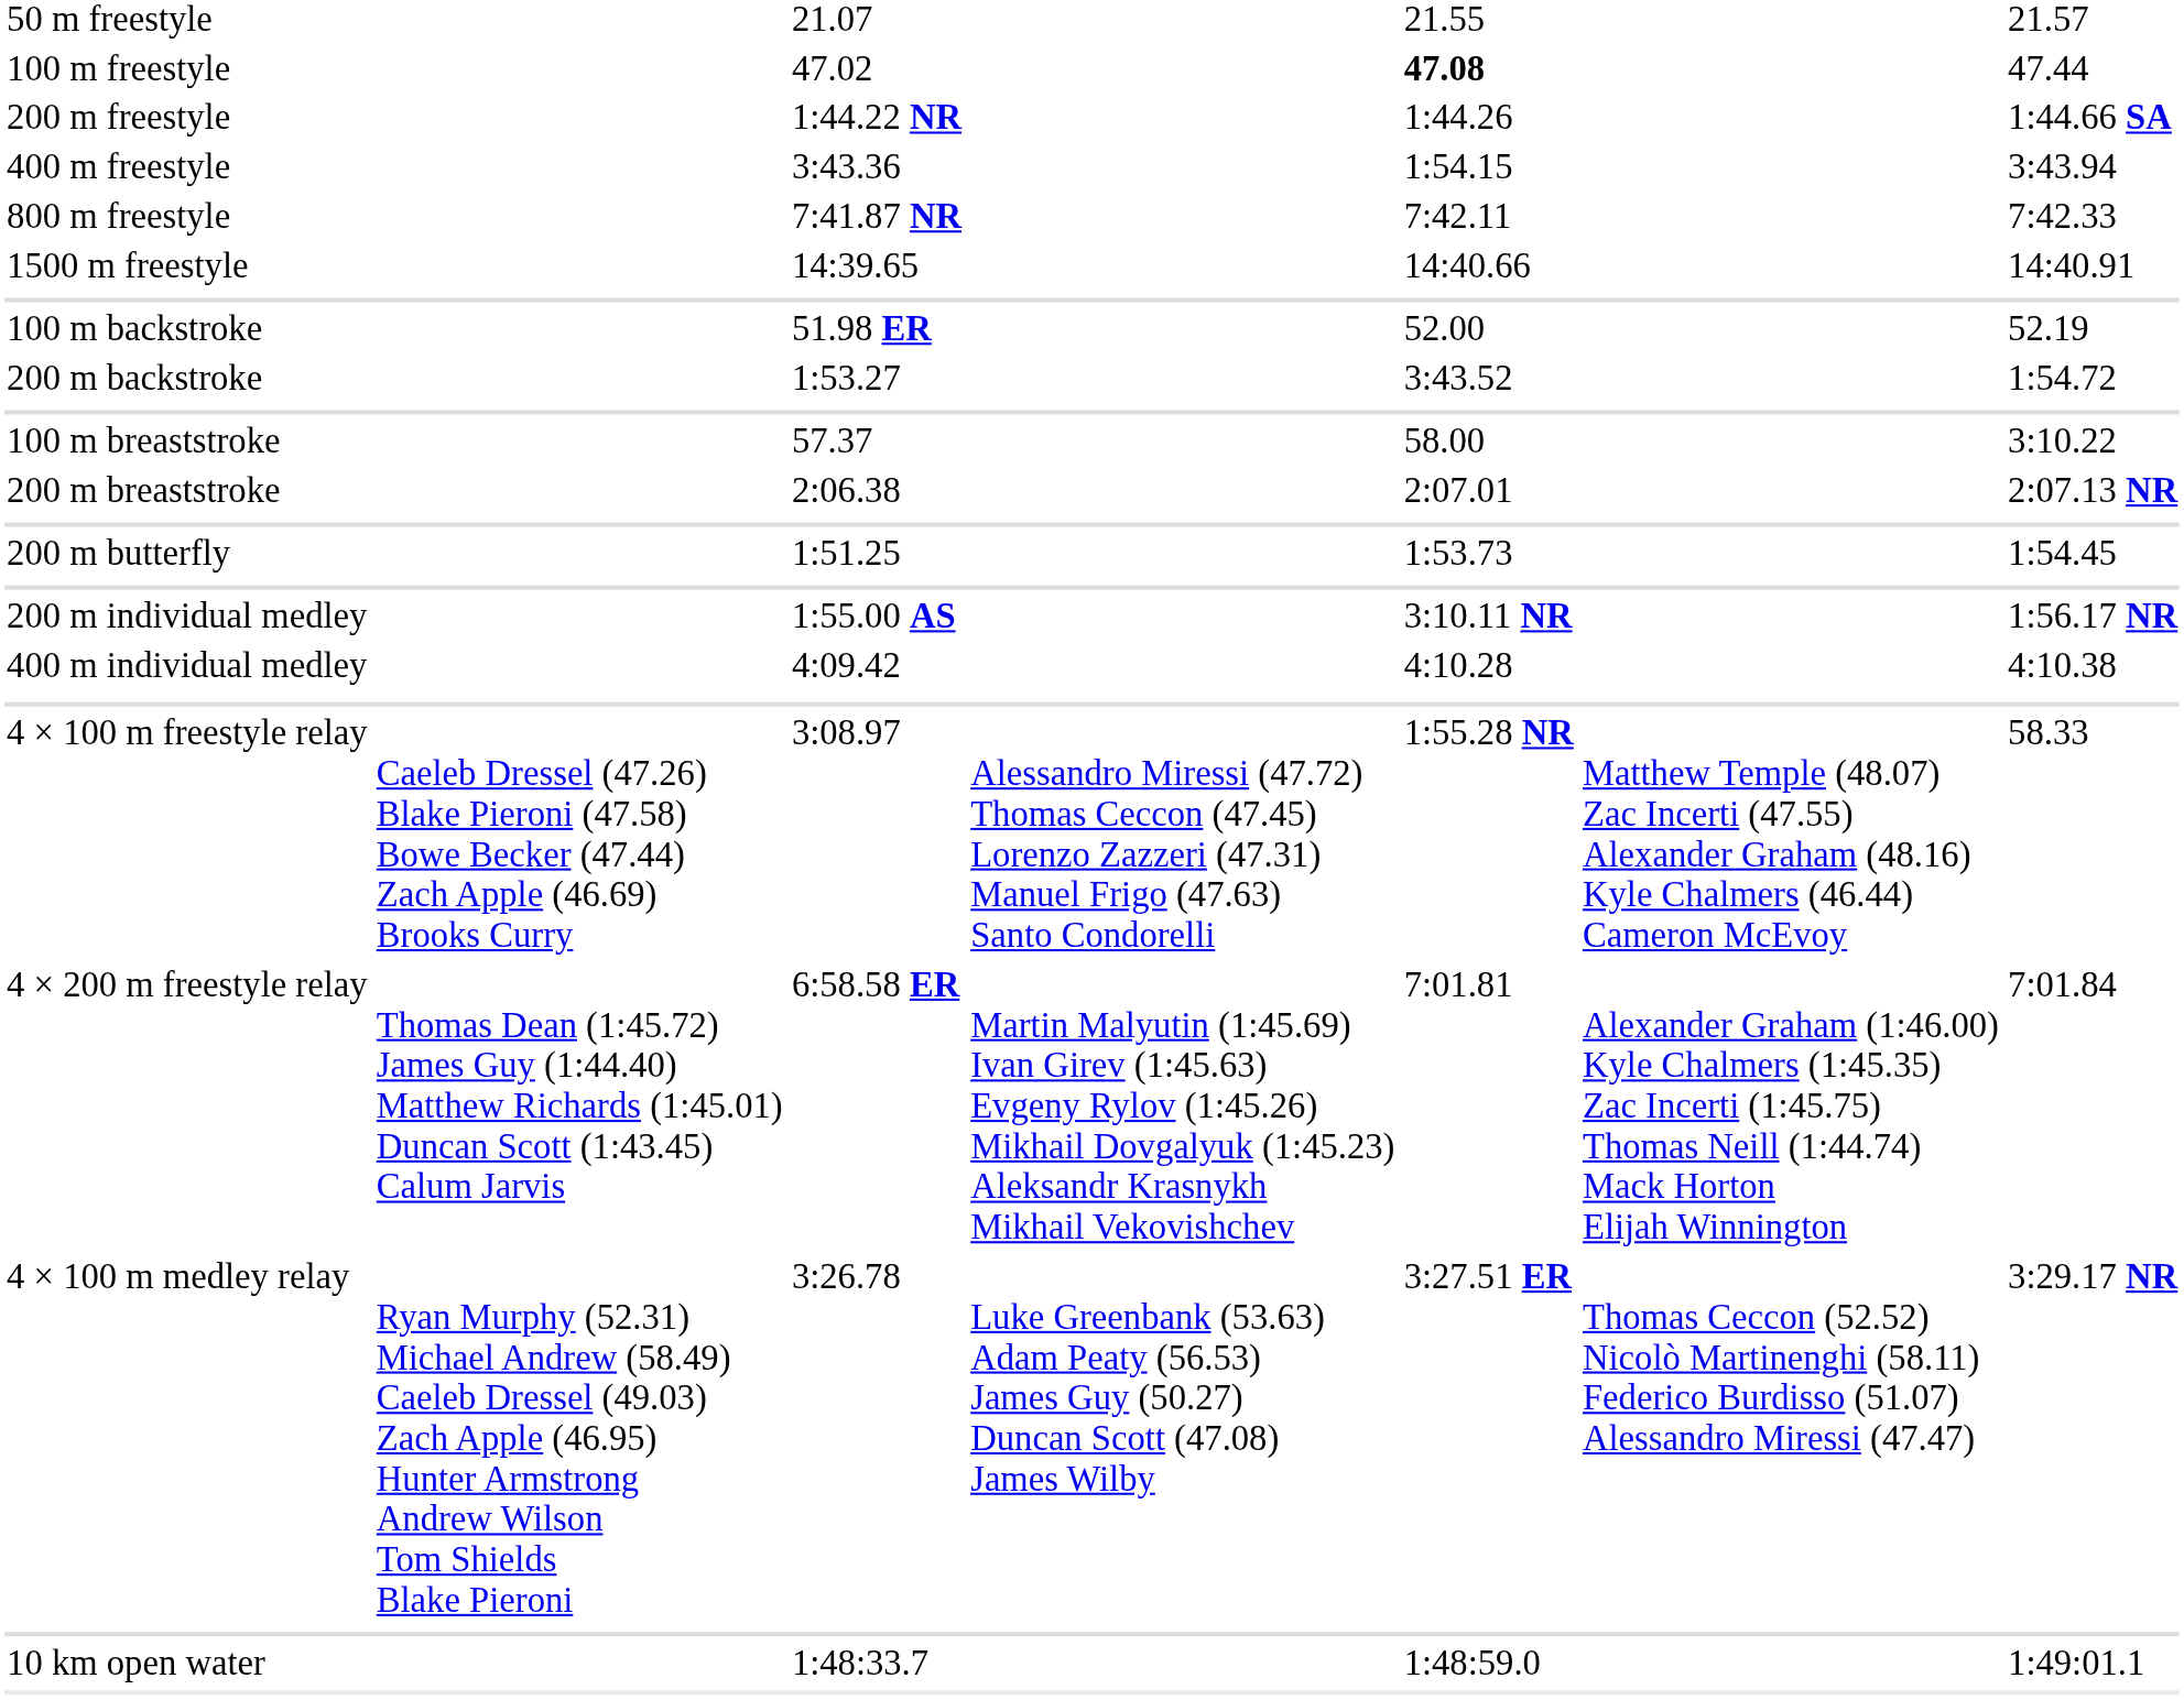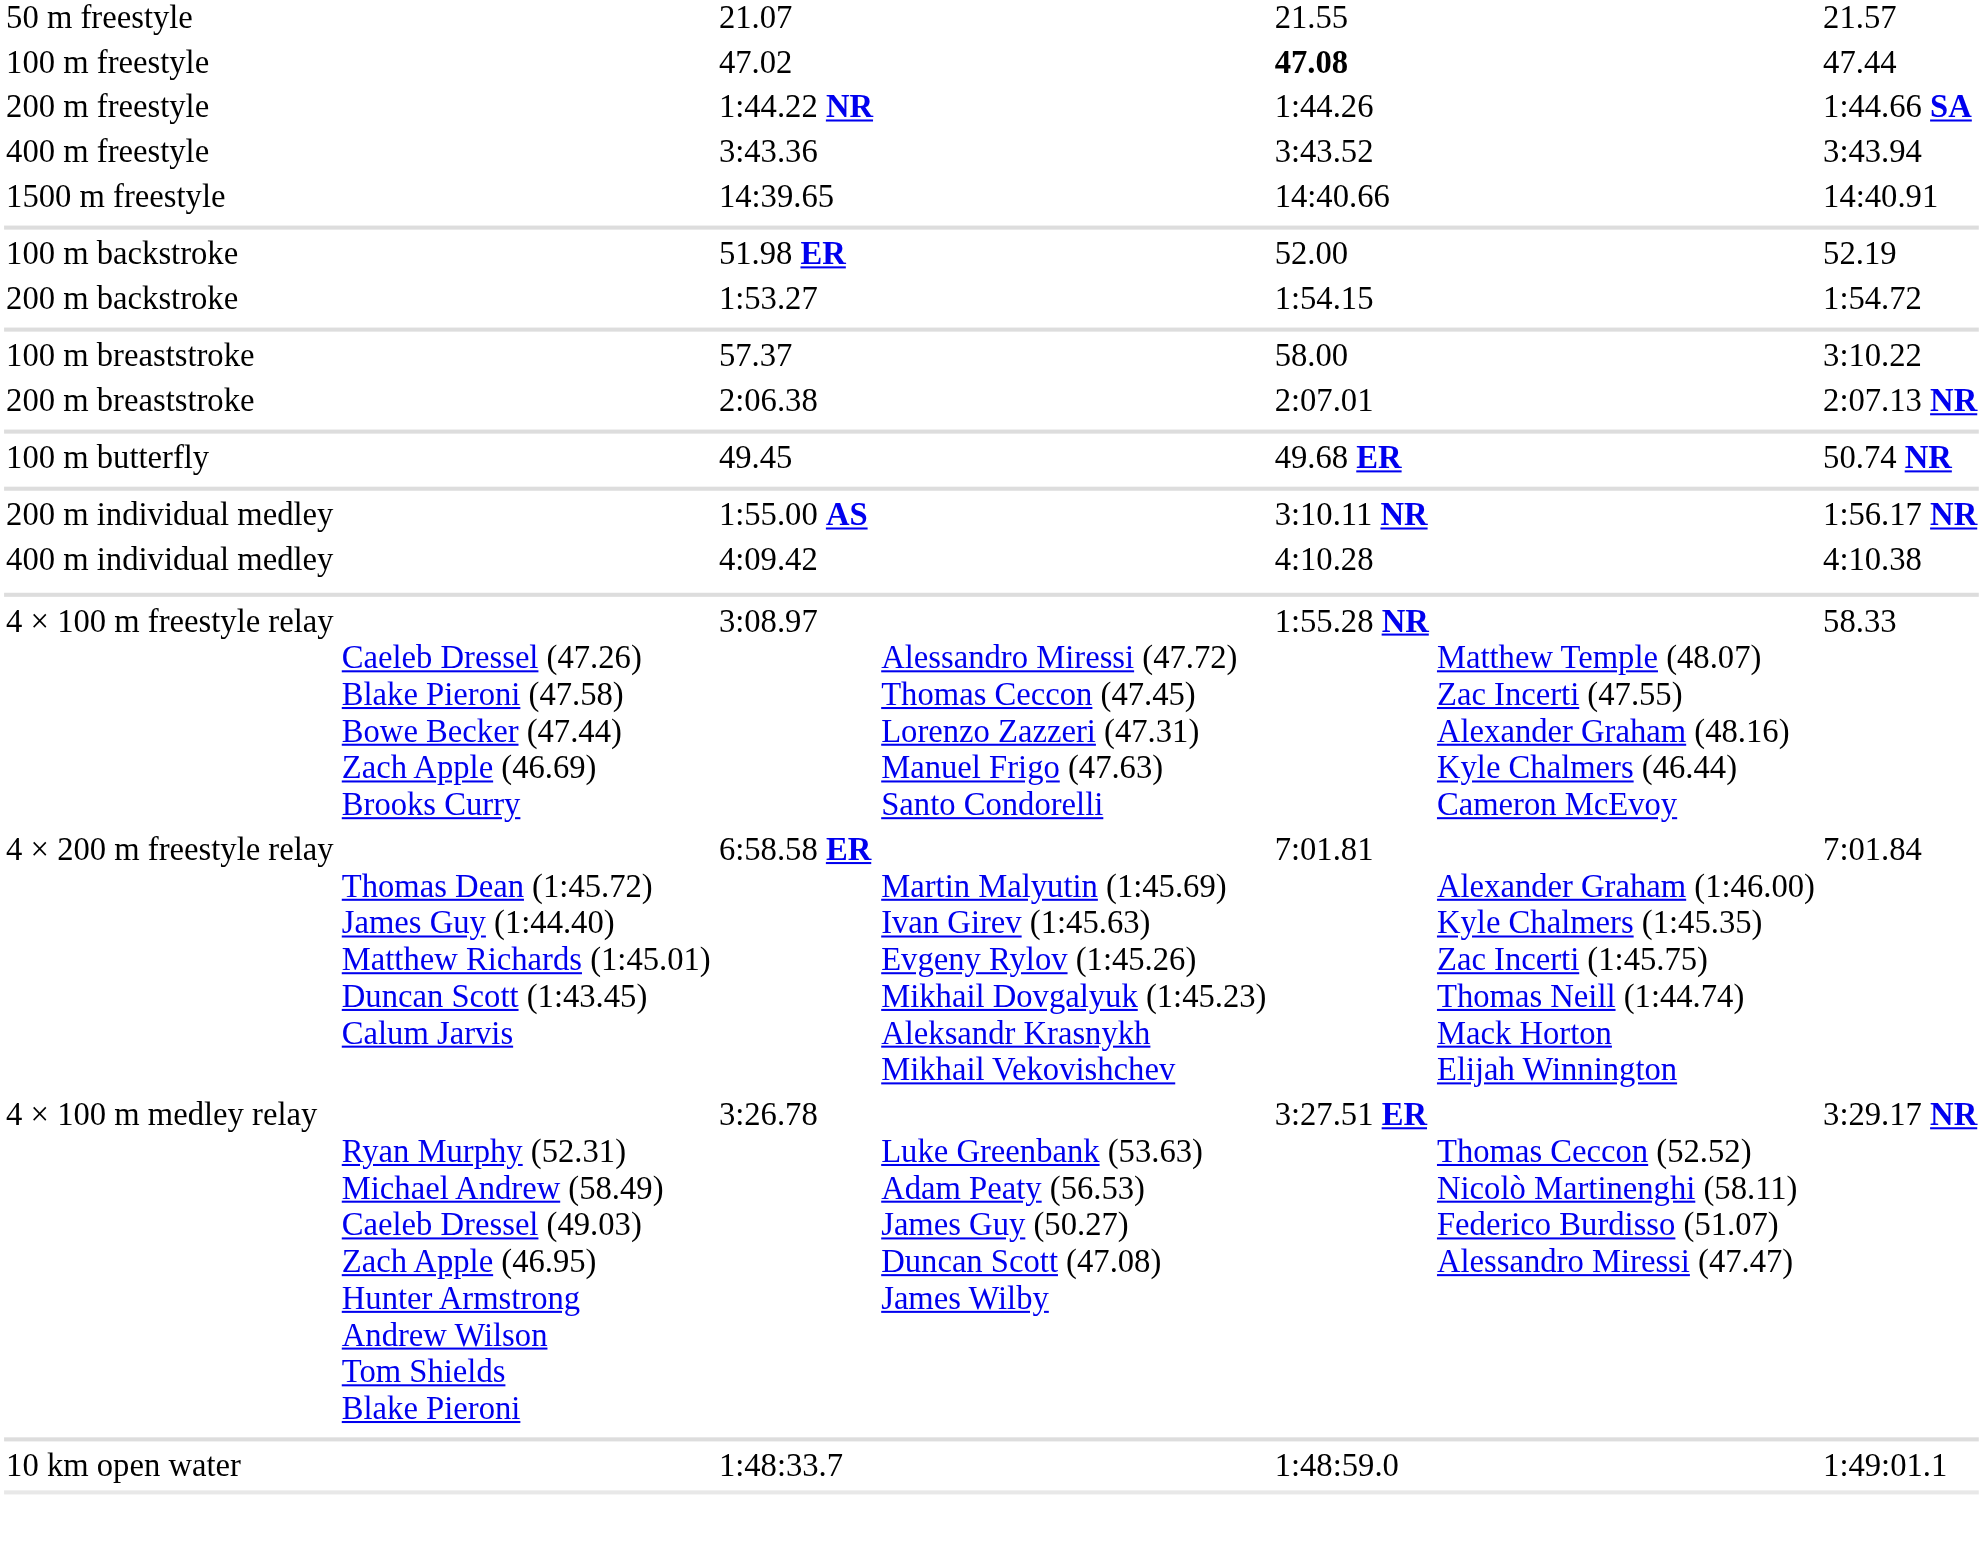400 m freestyle | column 5: 1:54.15 -> 3:43.52
- row: 800 m freestyle | 7:41.87 NR | 7:42.11 | 7:42.33
200 m backstroke | column 5: 3:43.52 -> 1:54.15
+ row: 100 m butterfly | 49.45 | 49.68 ER | 50.74 NR
- row: 200 m butterfly | 1:51.25 | 1:53.73 | 1:54.45
